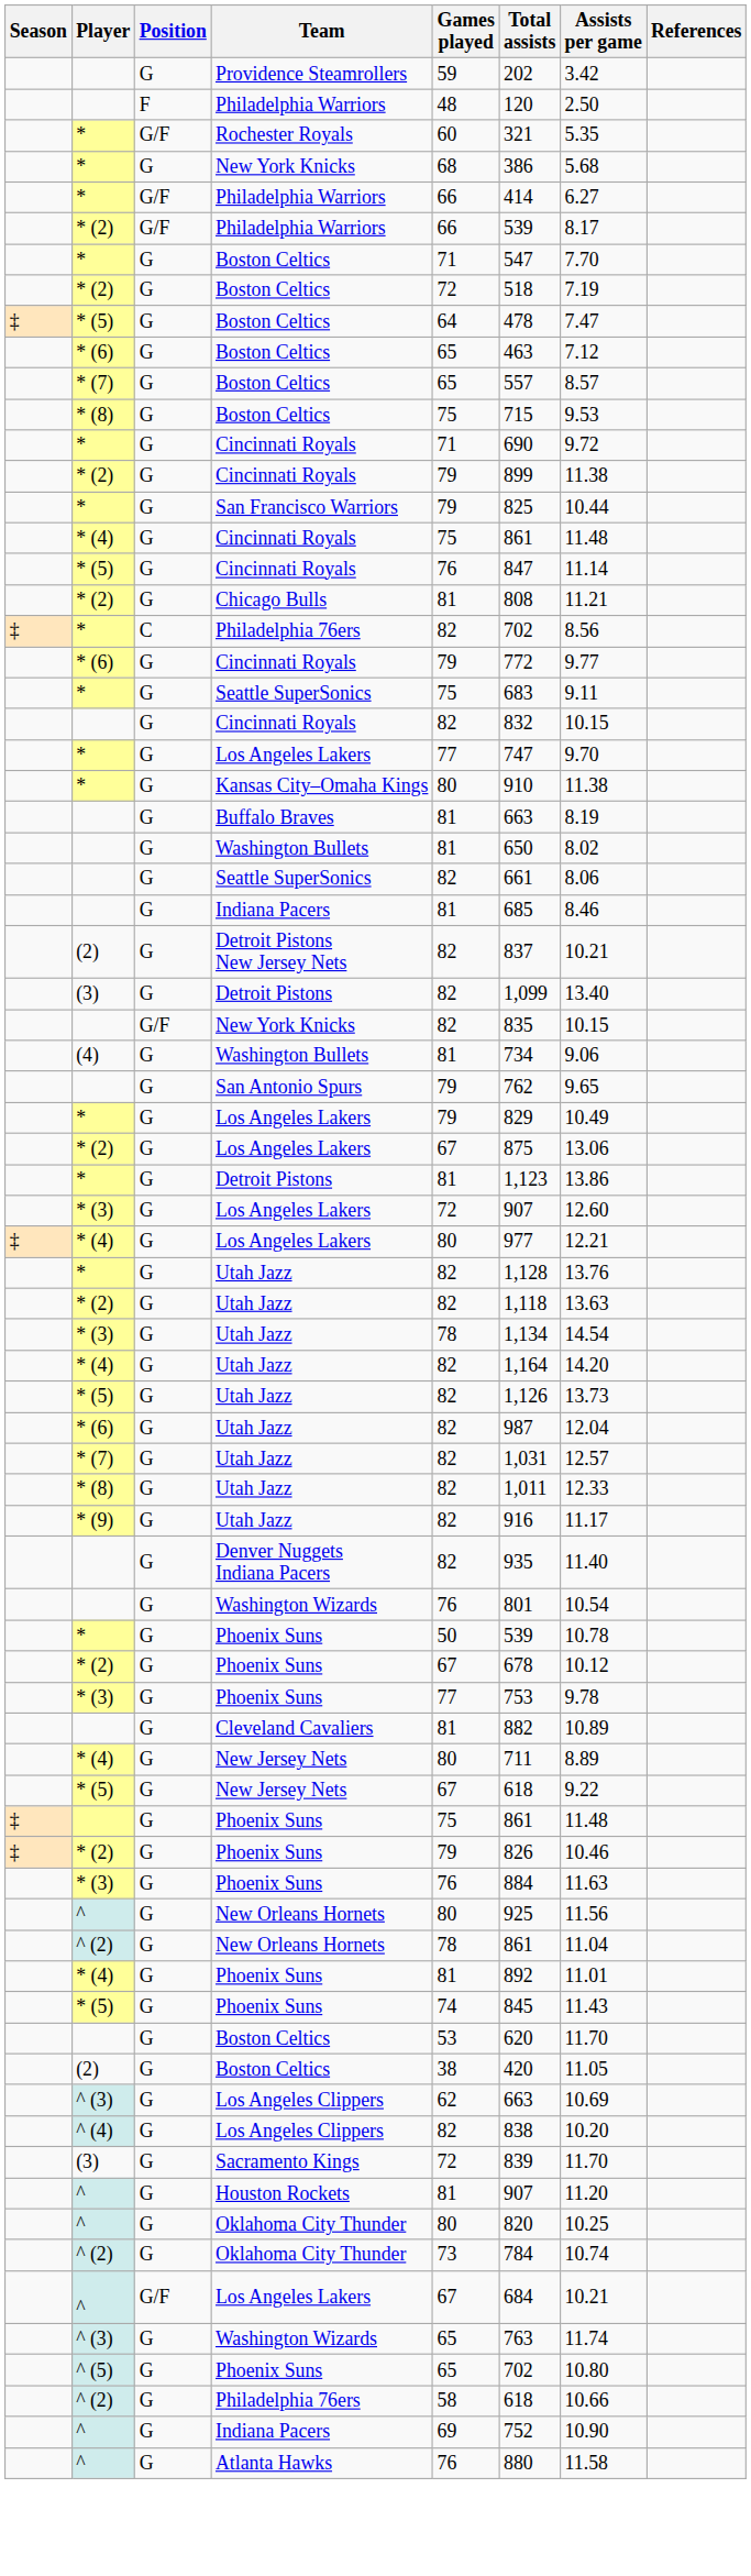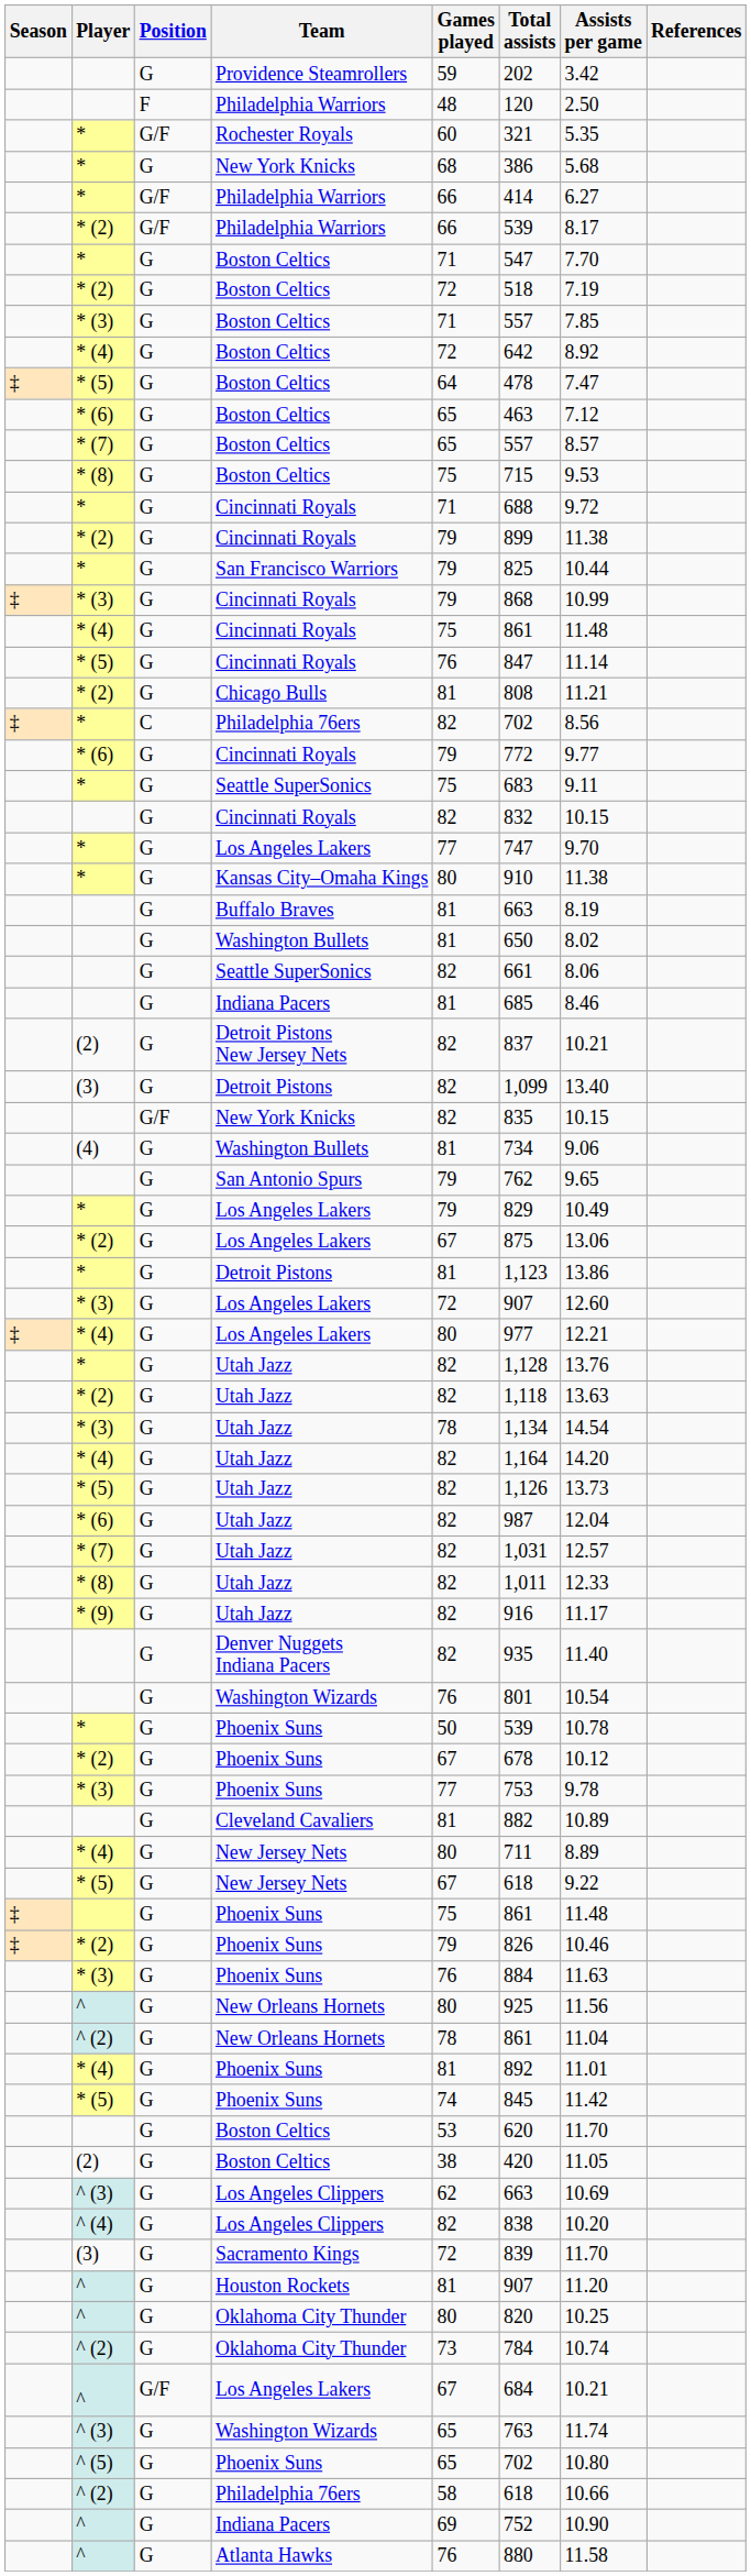+ row: * (3) | G | Boston Celtics | 71 | 557 | 7.85
+ row: * (4) | G | Boston Celtics | 72 | 642 | 8.92
* / Cincinnati Royals | Total assists: 690 -> 688
+ row: ‡ | * (3) | G | Cincinnati Royals | 79 | 868 | 10.99
* (5) / Phoenix Suns | Assists per game: 11.43 -> 11.42
